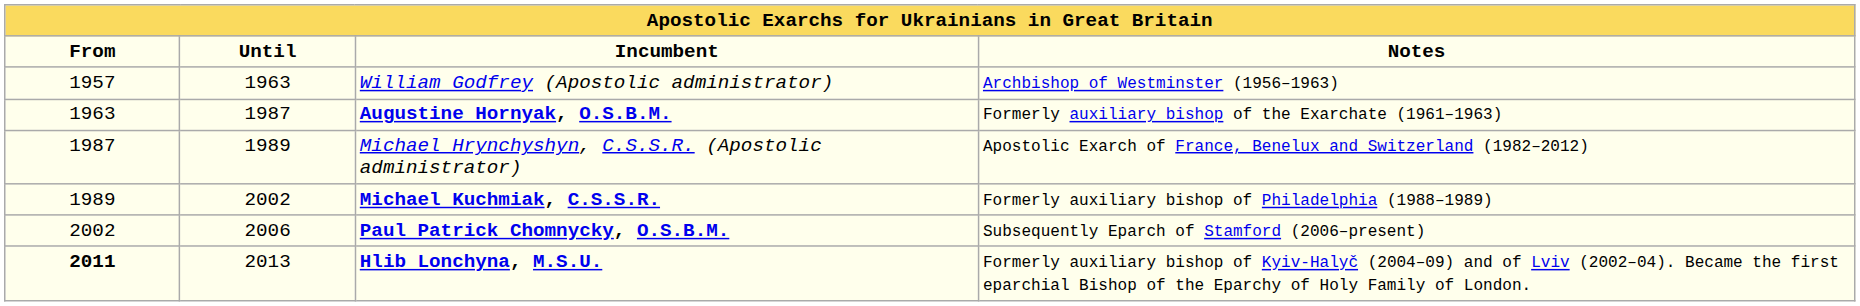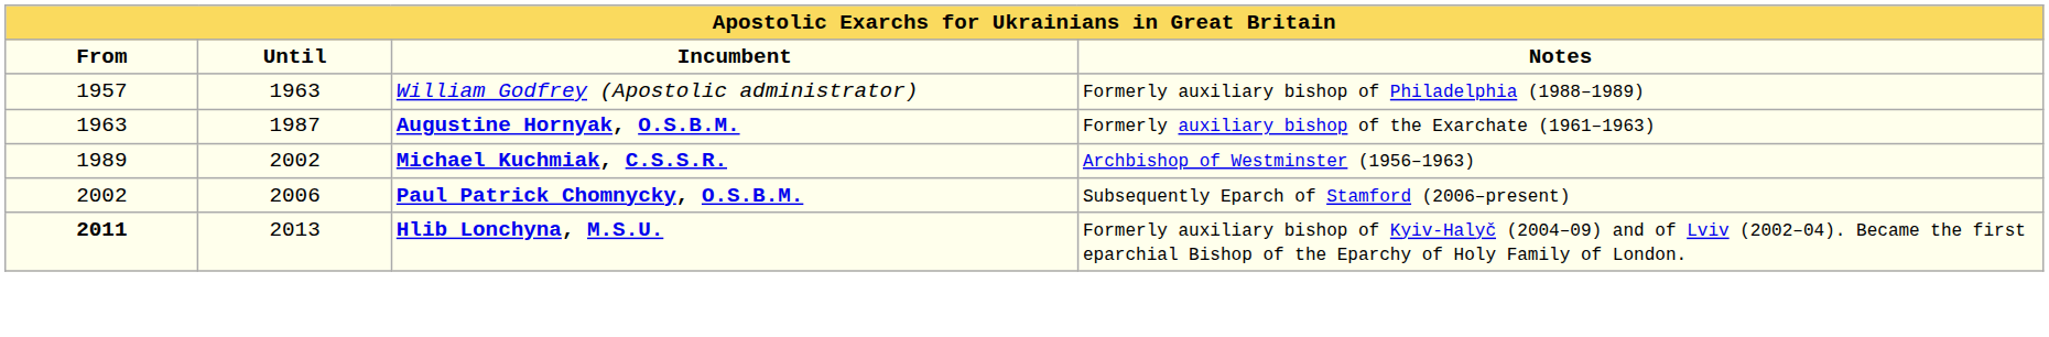William Godfrey (Apostolic administrator) | Notes: Archbishop of Westminster (1956–1963) -> Formerly auxiliary bishop of Philadelphia (1988–1989)
- row: 1987 | 1989 | Michael Hrynchyshyn, C.S.S.R. (Apostolic administrator) | Apostolic Exarch of France, Benelux and Switzerland (1982–2012)
Michael Kuchmiak, C.S.S.R. | Notes: Formerly auxiliary bishop of Philadelphia (1988–1989) -> Archbishop of Westminster (1956–1963)
